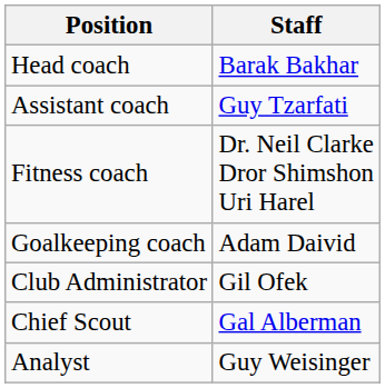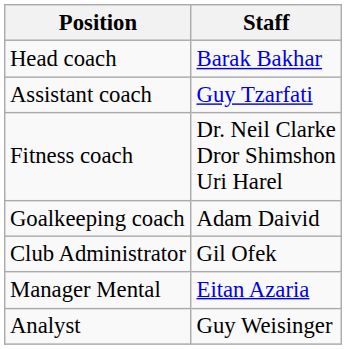- row: Chief Scout | Gal Alberman
+ row: Manager Mental | Eitan Azaria
